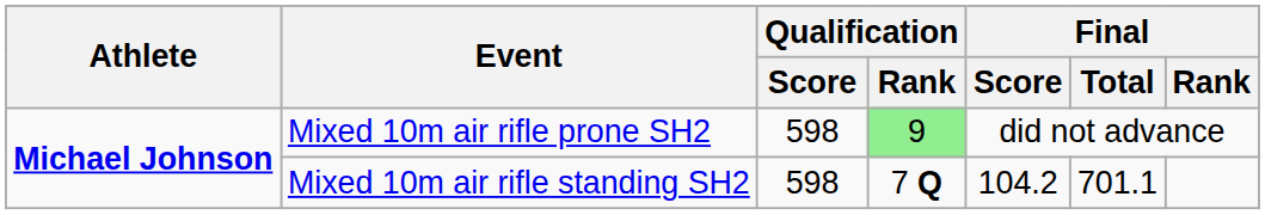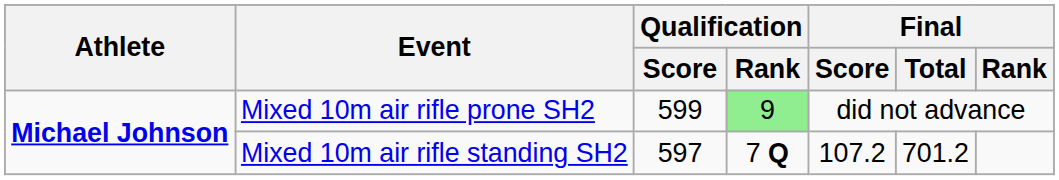Mixed 10m air rifle prone SH2 | Qualification / Score: 598 -> 599
Mixed 10m air rifle standing SH2 | Qualification / Score: 598 -> 597
Mixed 10m air rifle standing SH2 | Final / Score: 104.2 -> 107.2
Mixed 10m air rifle standing SH2 | Final / Total: 701.1 -> 701.2
